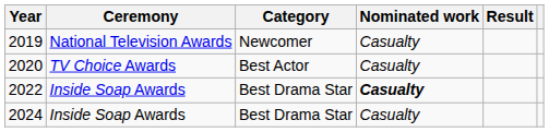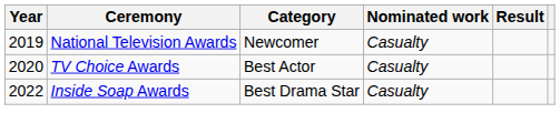2022 | Nominated work: bold -> normal
- row: 2024 | Inside Soap Awards | Best Drama Star | Casualty
